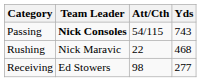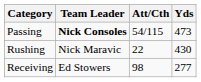Passing | Yds: 743 -> 473
Rushing | Yds: 468 -> 430
